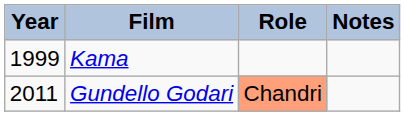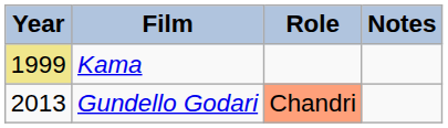Kama | Year: no background -> khaki background
Gundello Godari | Year: 2011 -> 2013
